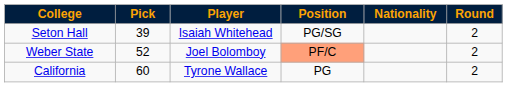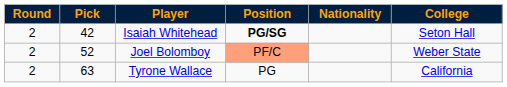columns swapped: Round <-> College
Isaiah Whitehead | Pick: 39 -> 42
Isaiah Whitehead | Position: normal -> bold
Tyrone Wallace | Pick: 60 -> 63
